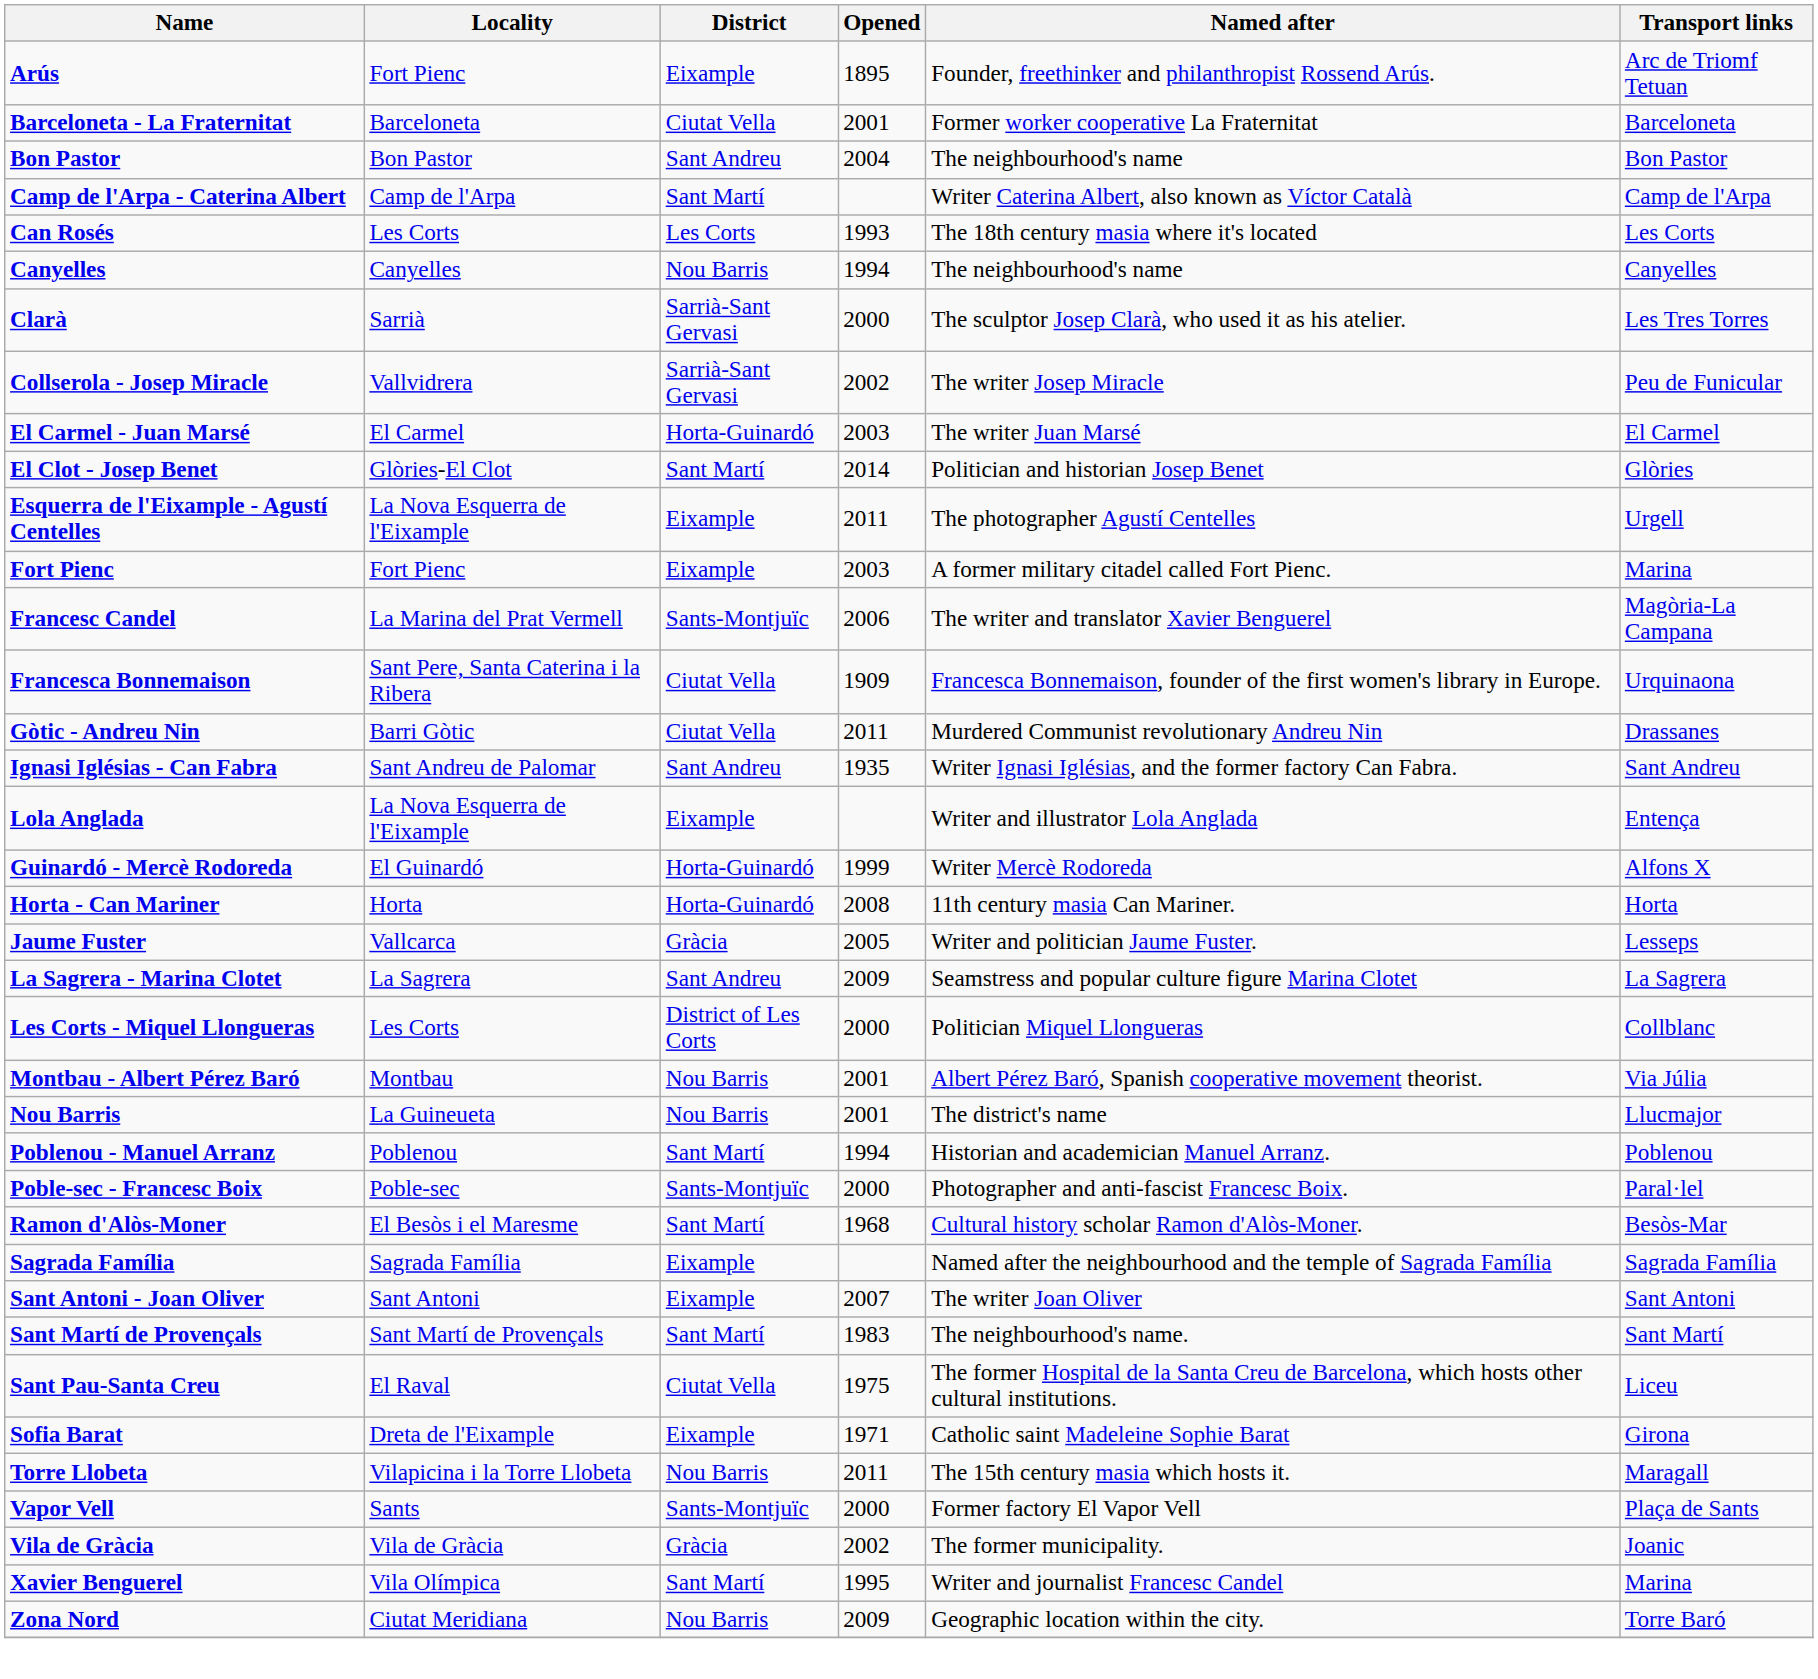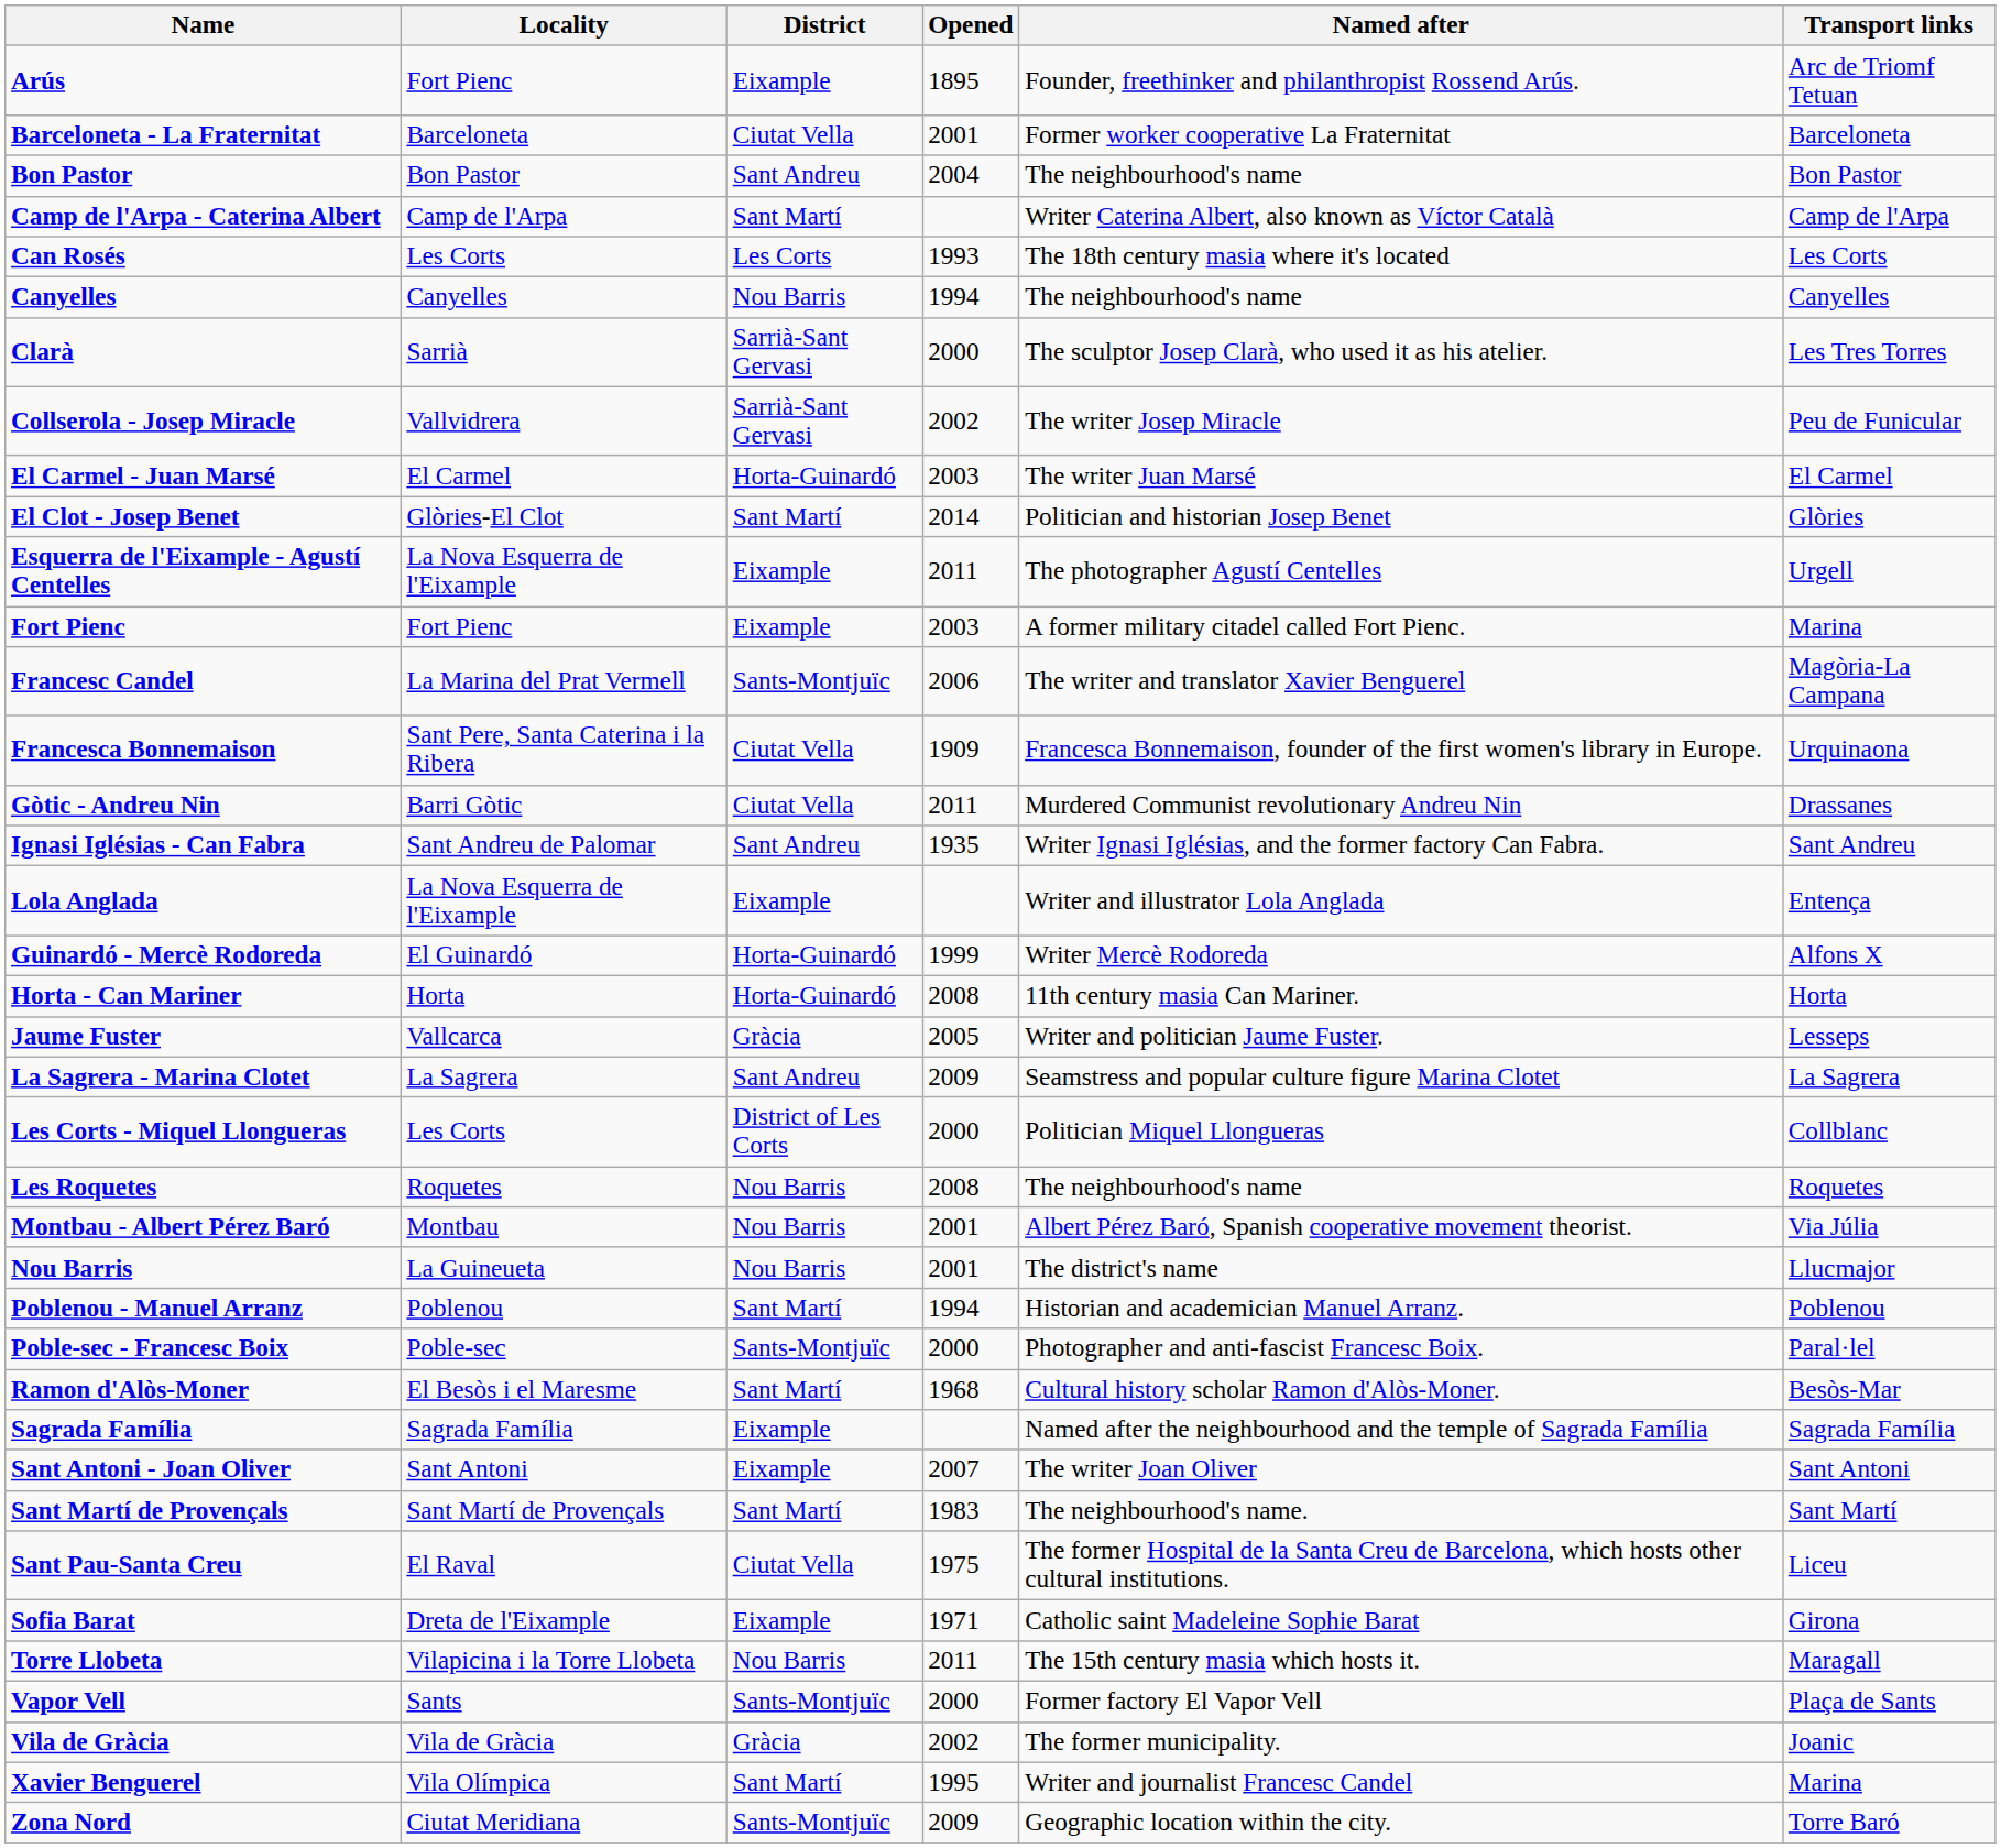+ row: Les Roquetes | Roquetes | Nou Barris | 2008 | The neighbourhood's name | Roquetes
Zona Nord | District: Nou Barris -> Sants-Montjuïc
